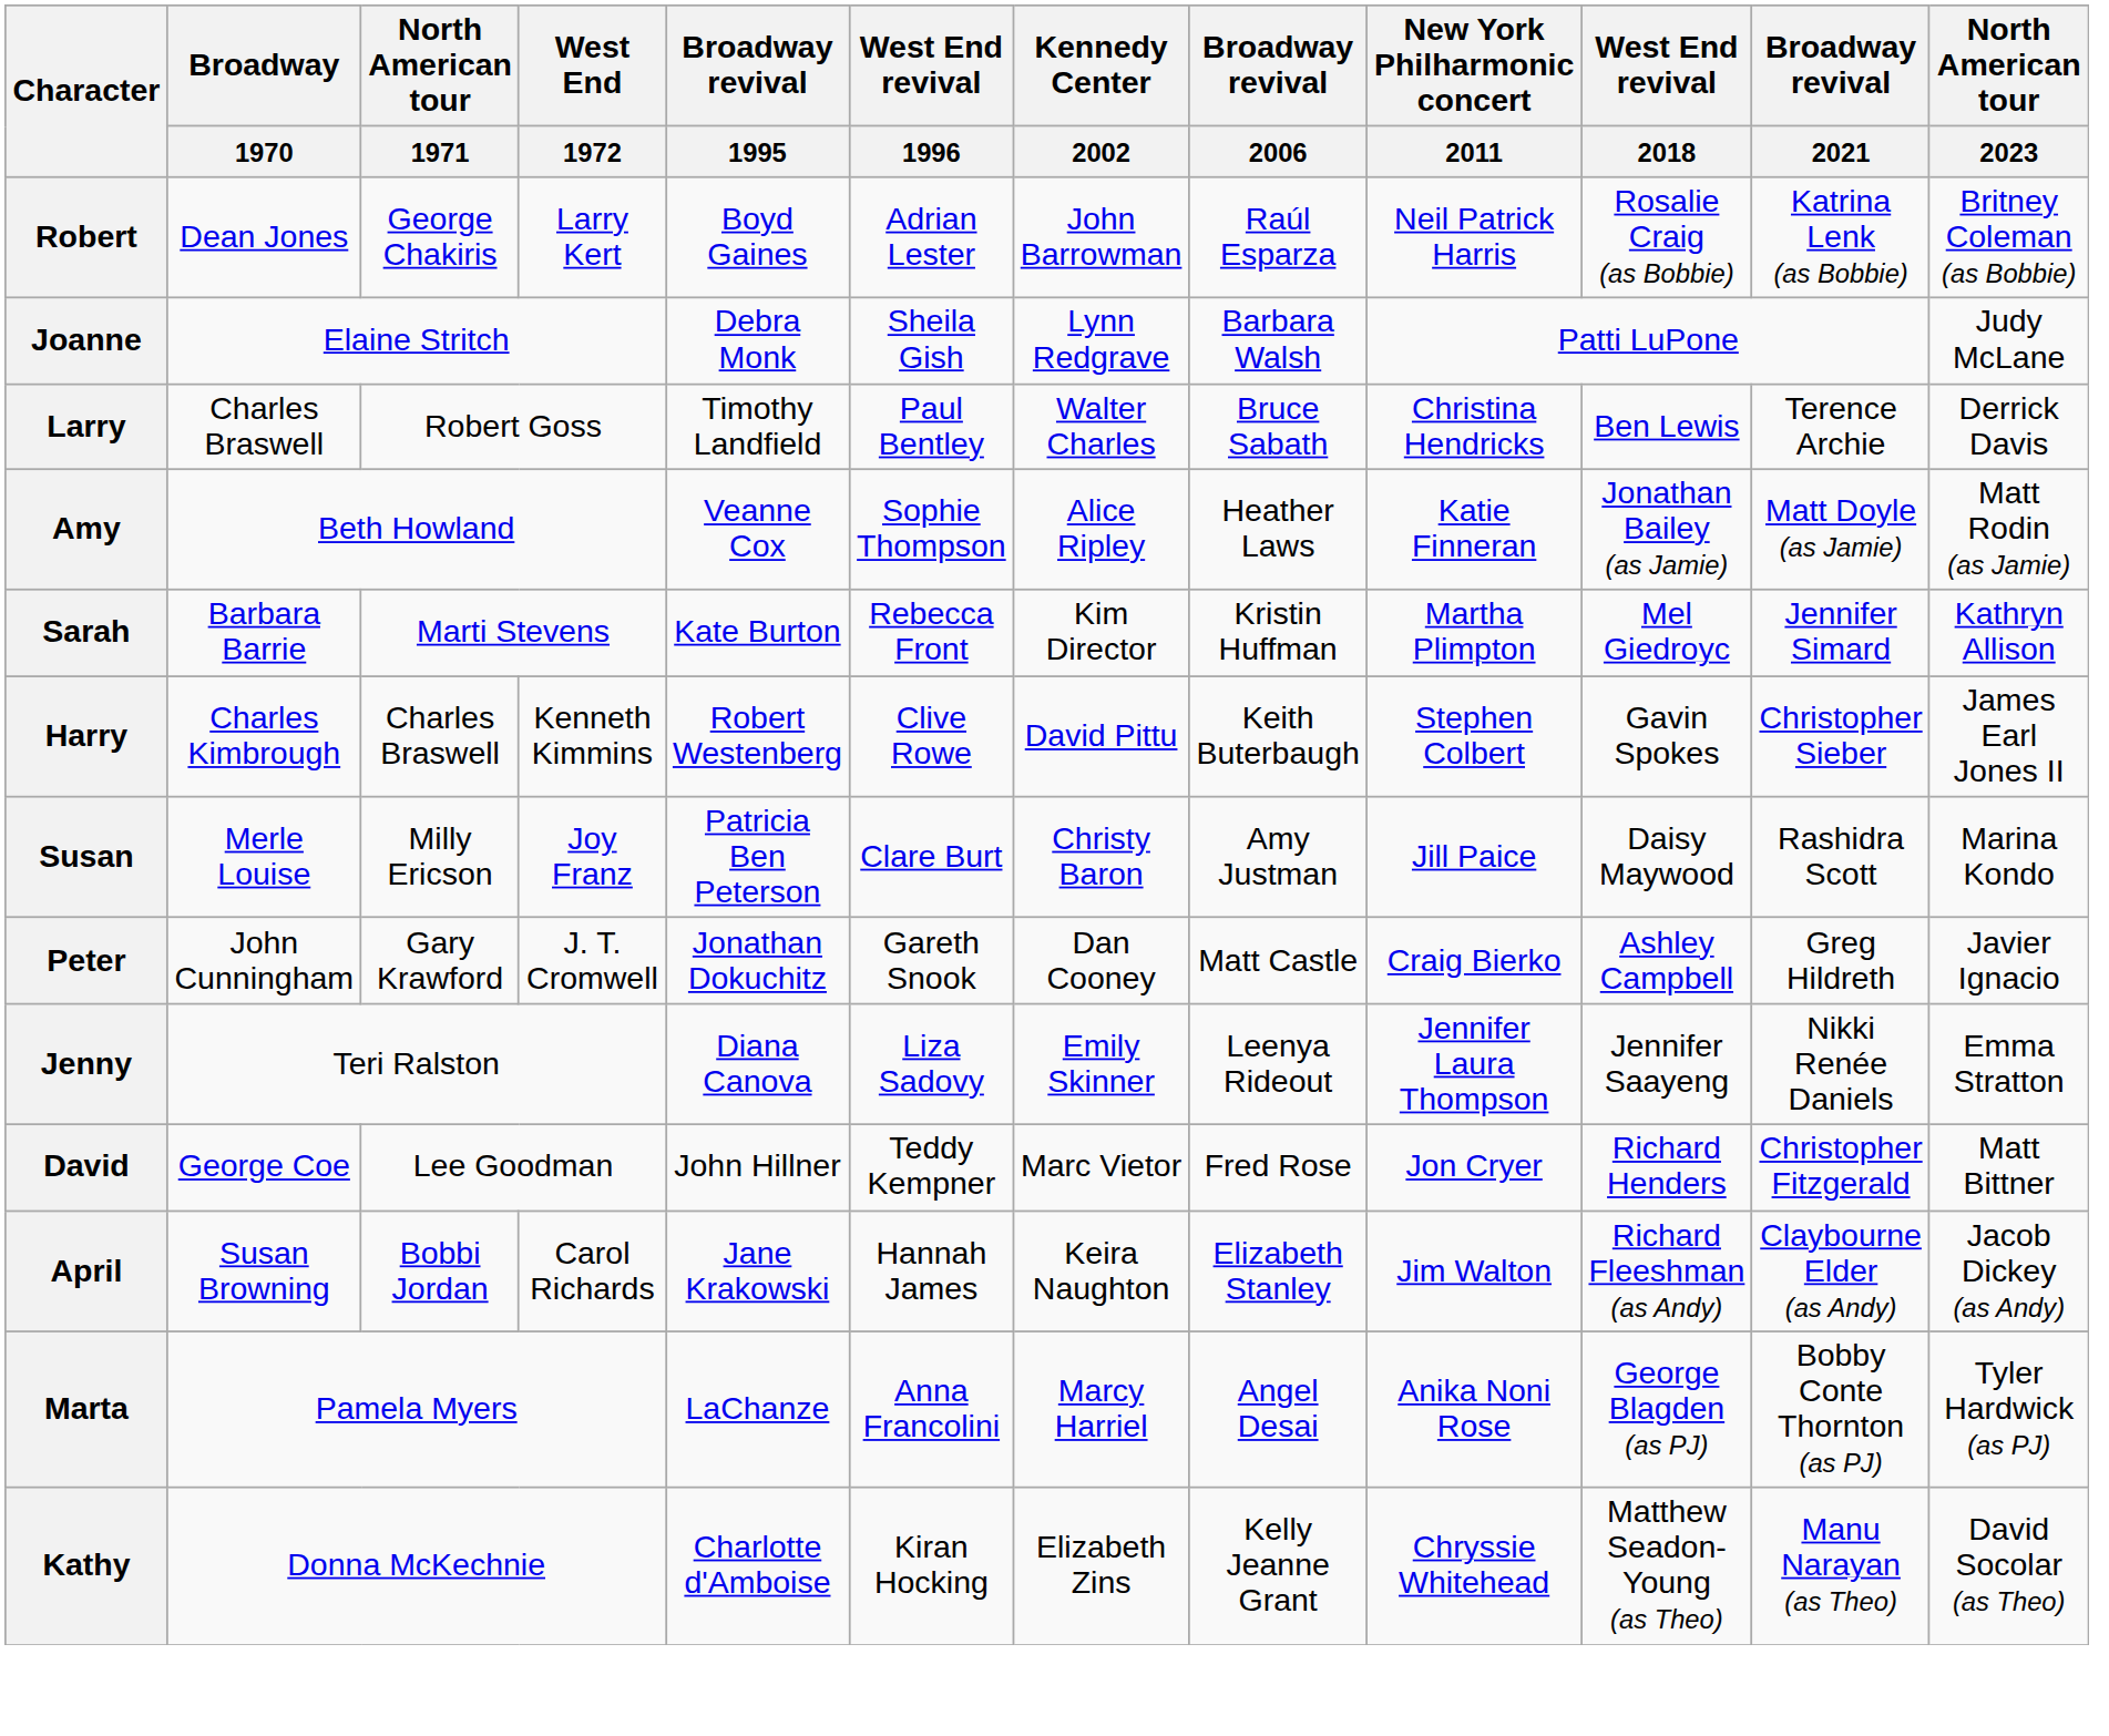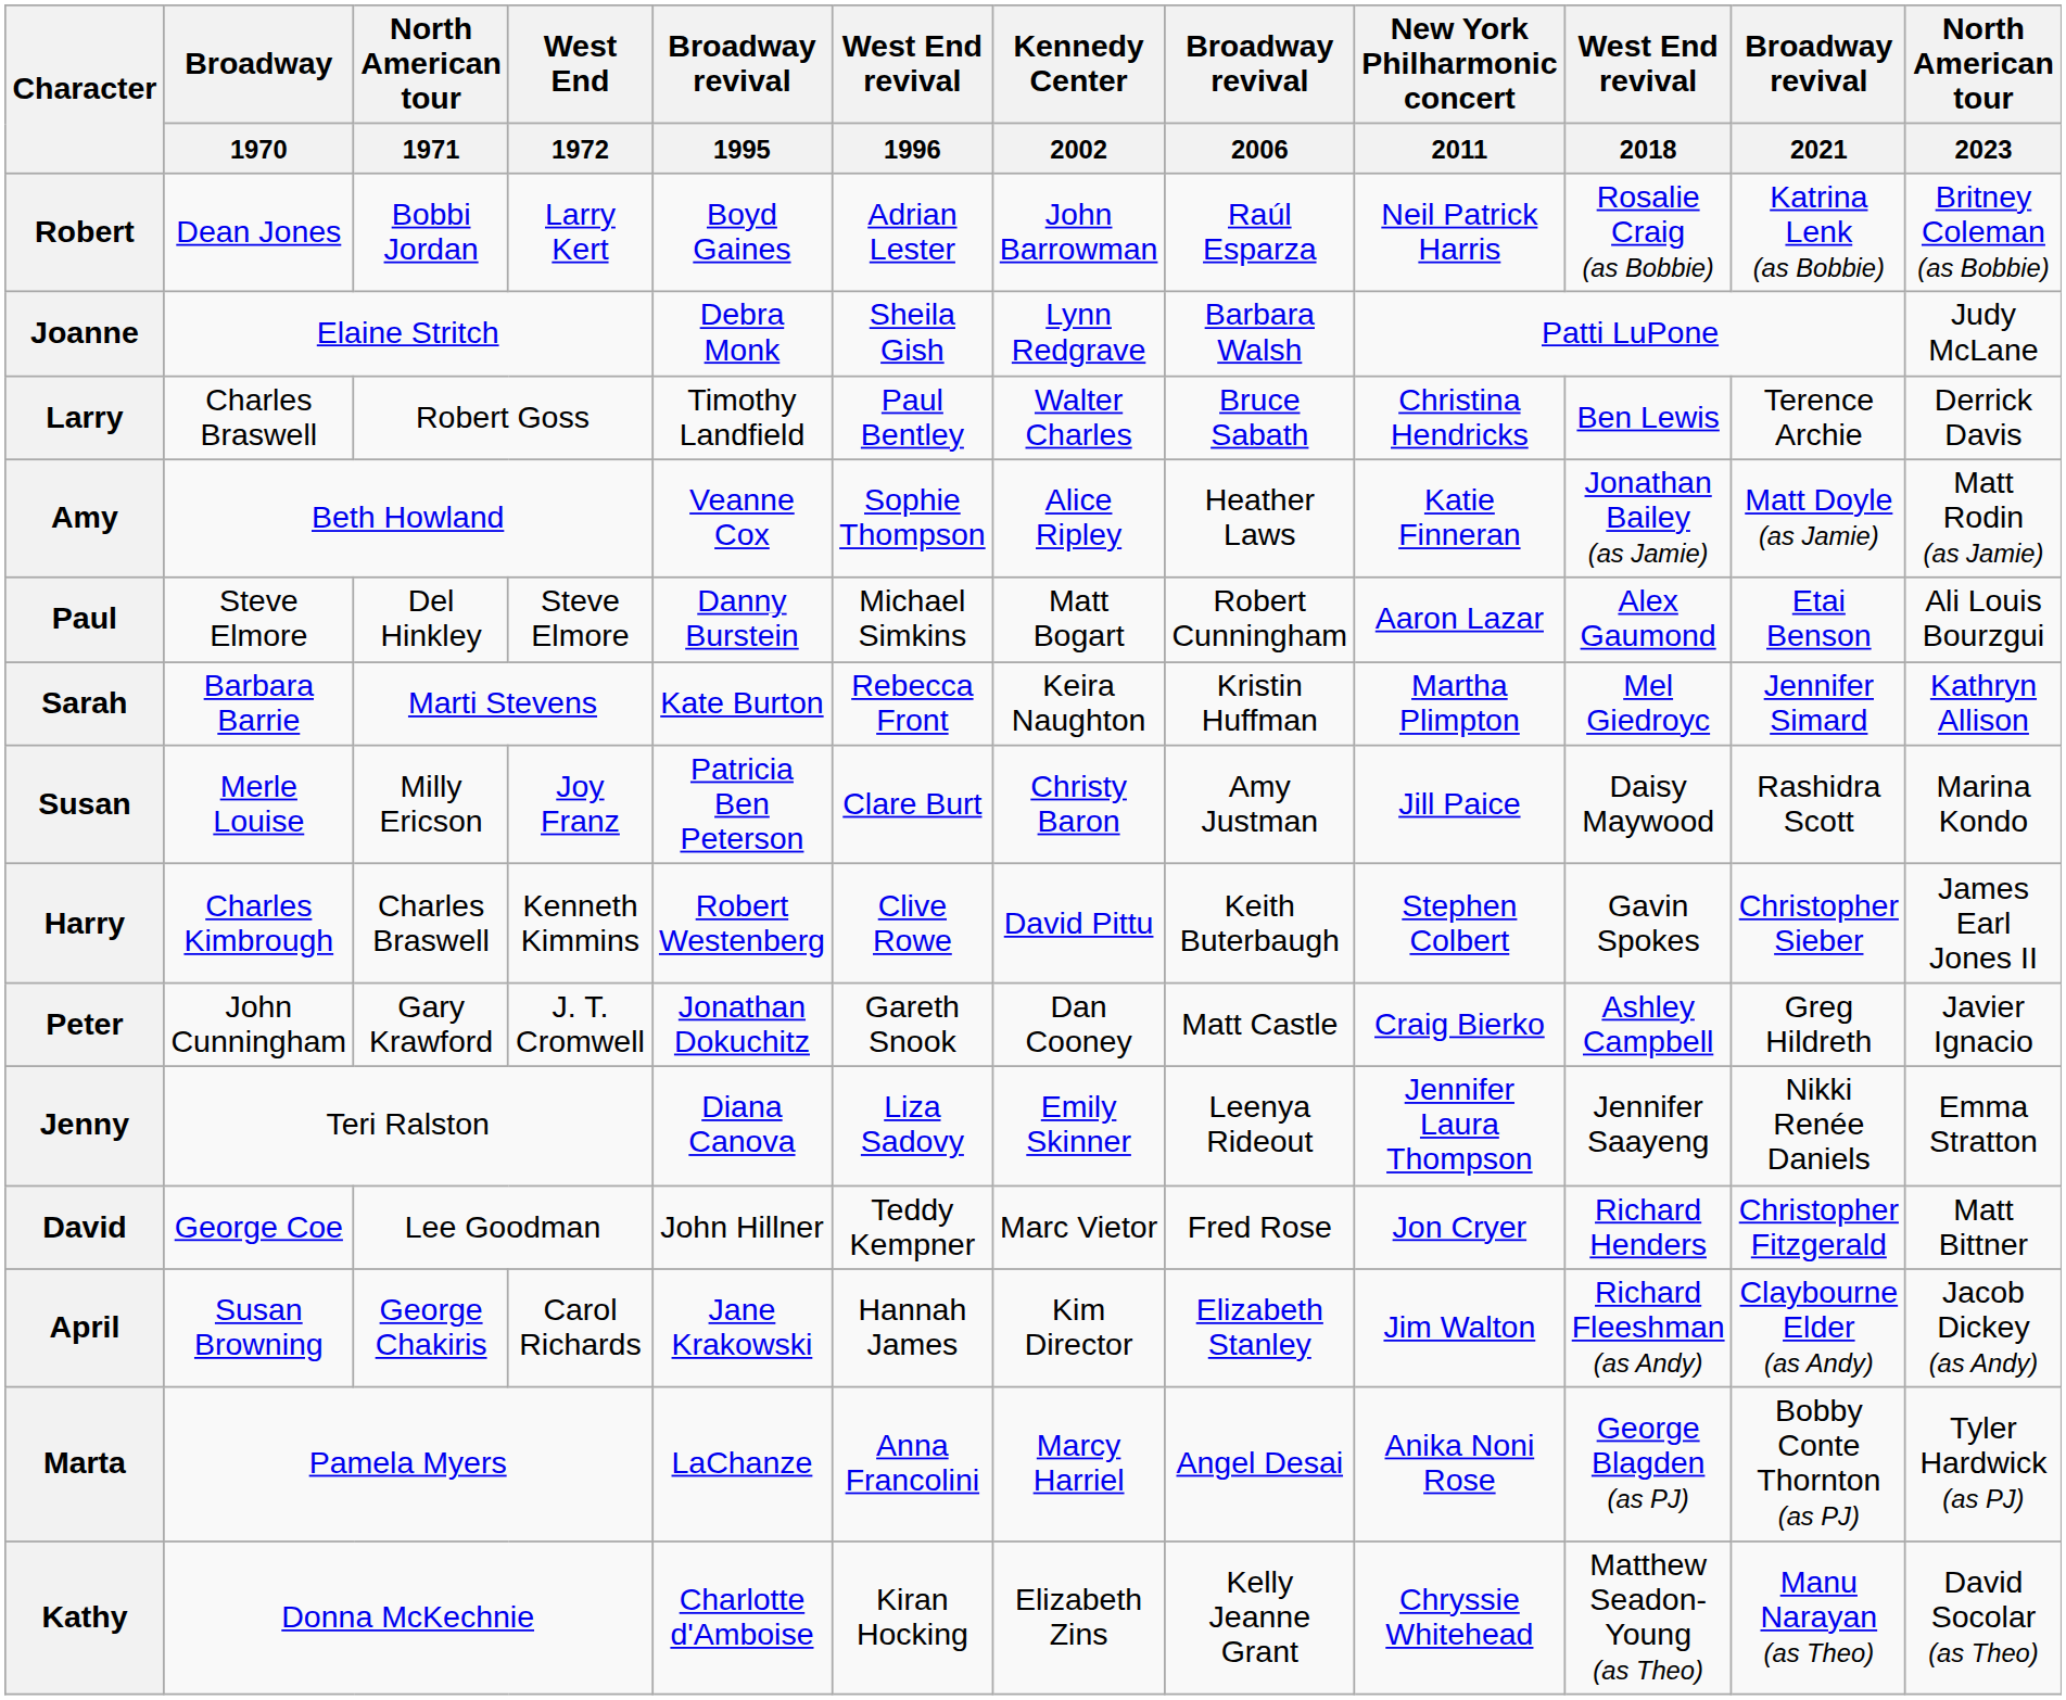Robert | North American tour / 1971: George Chakiris -> Bobbi Jordan
+ row: Paul | Steve Elmore | Del Hinkley | Steve Elmore | Danny Burstein | Michael Simkins | Matt Bogart | Robert Cunningham | Aaron Lazar | Alex Gaumond | Etai Benson | Ali Louis Bourzgui
Sarah | Kennedy Center / 2002: Kim Director -> Keira Naughton
rows swapped: Harry <-> Susan
April | North American tour / 1971: Bobbi Jordan -> George Chakiris
April | Kennedy Center / 2002: Keira Naughton -> Kim Director
